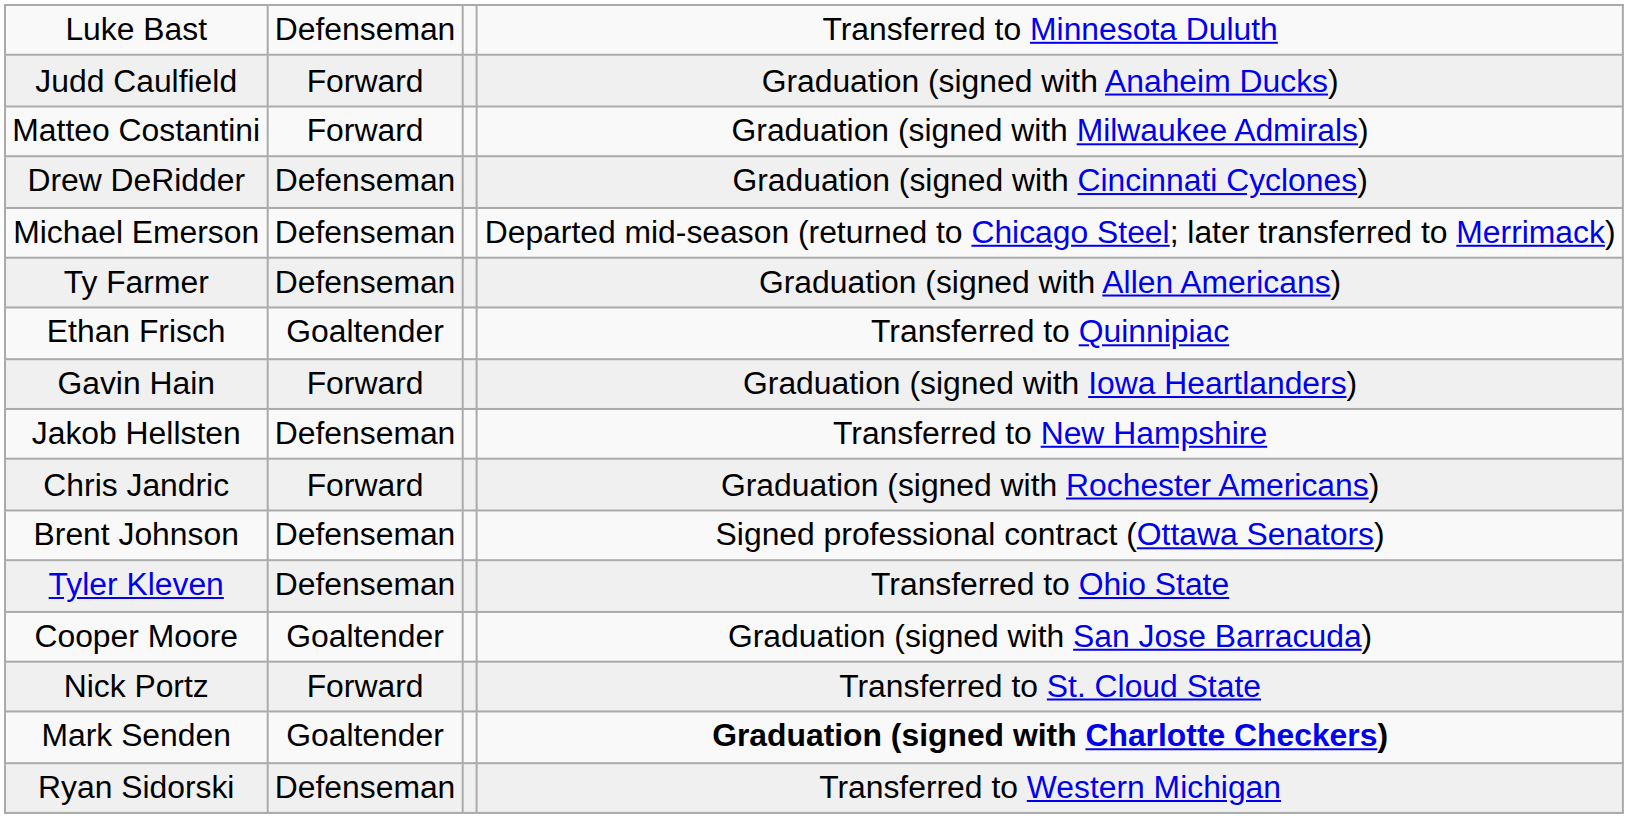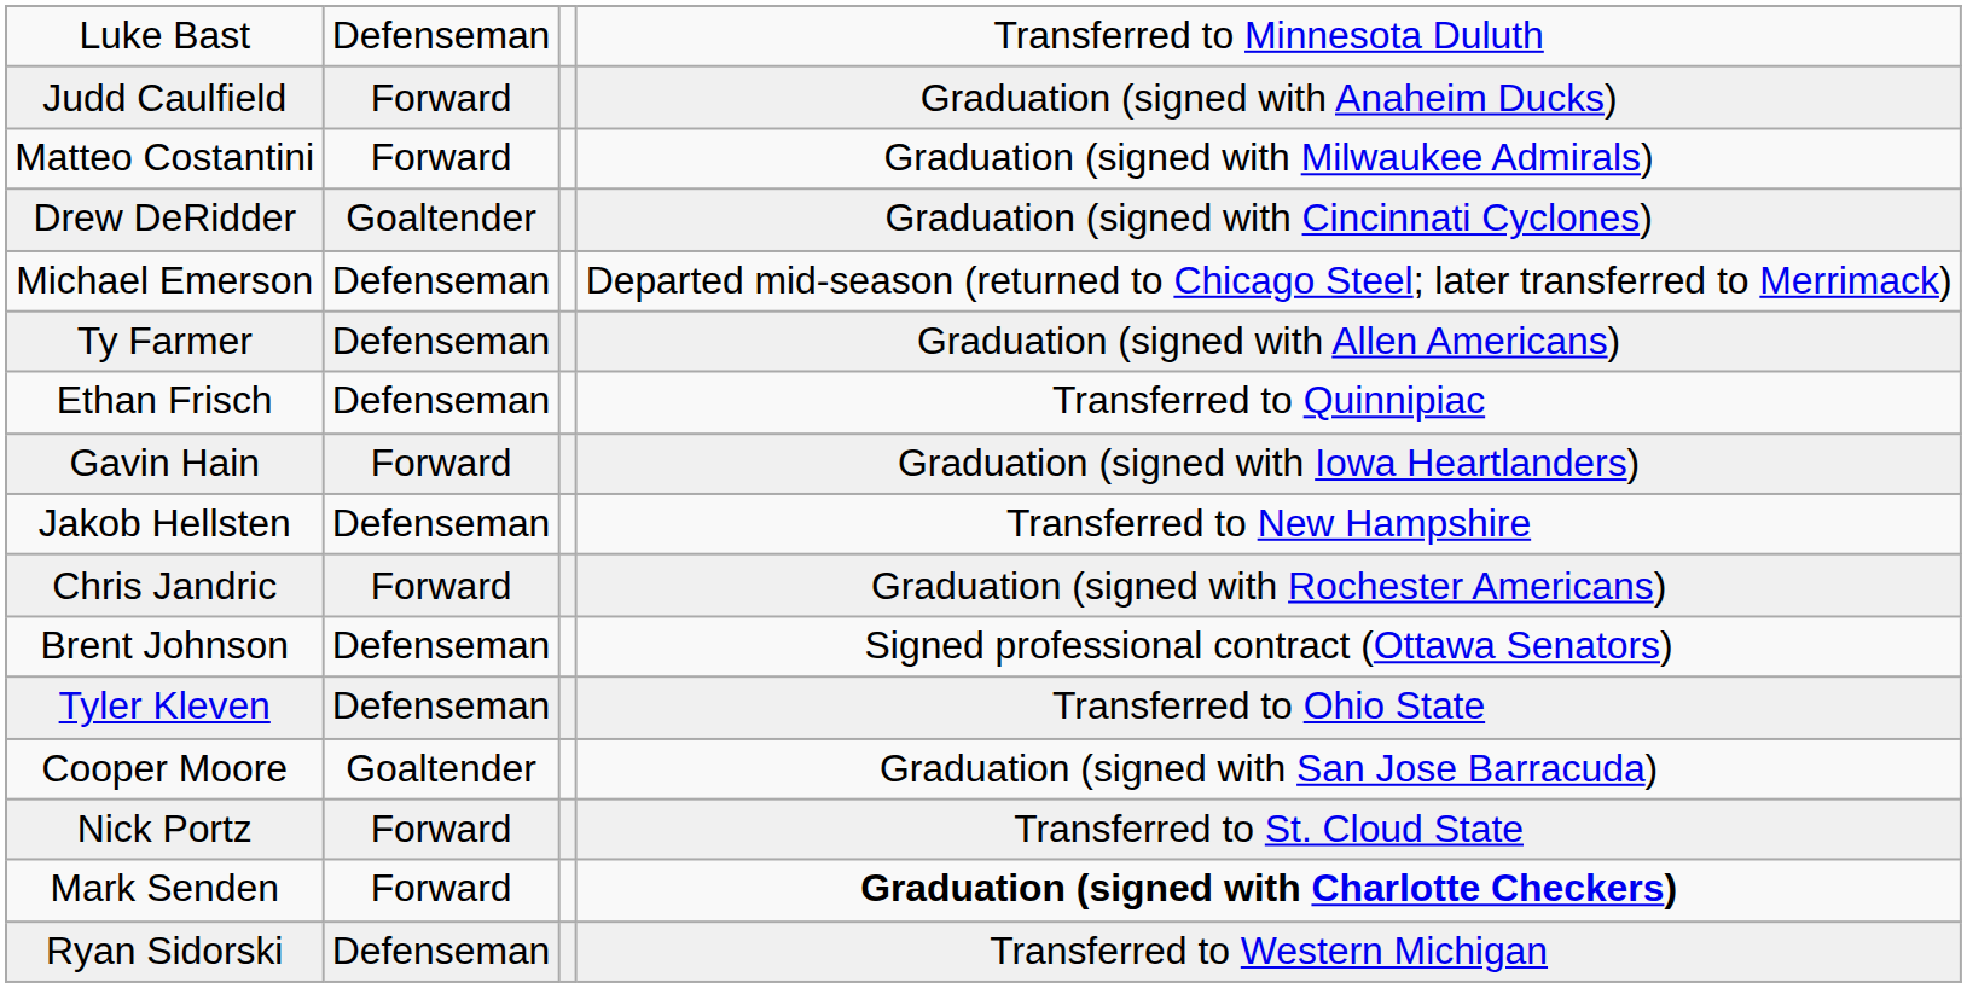Drew DeRidder | column 2: Defenseman -> Goaltender
Ethan Frisch | column 2: Goaltender -> Defenseman
Mark Senden | column 2: Goaltender -> Forward
